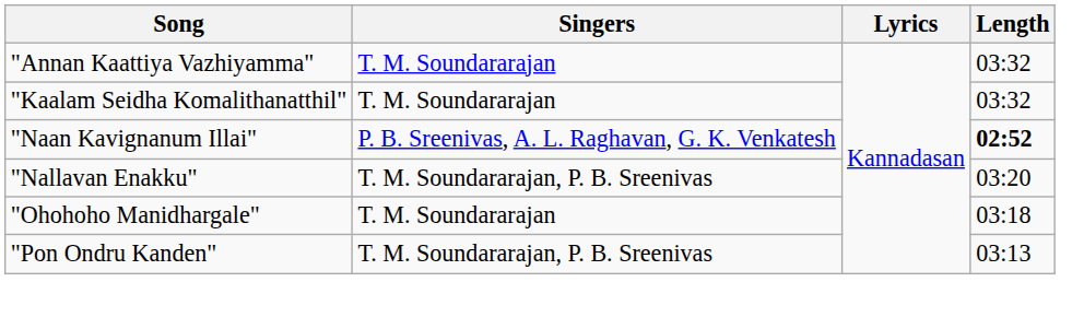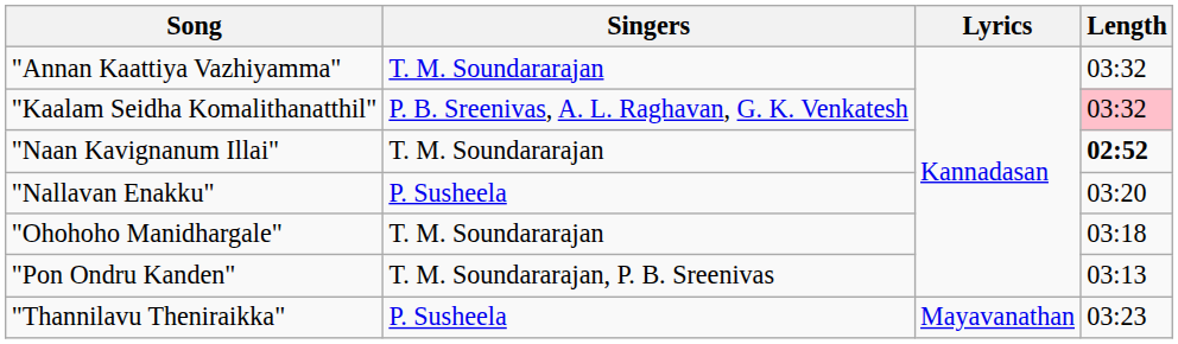"Kaalam Seidha Komalithanatthil" | Singers: T. M. Soundararajan -> P. B. Sreenivas, A. L. Raghavan, G. K. Venkatesh
"Kaalam Seidha Komalithanatthil" | Length: no background -> pink background
"Naan Kavignanum Illai" | Singers: P. B. Sreenivas, A. L. Raghavan, G. K. Venkatesh -> T. M. Soundararajan
"Nallavan Enakku" | Singers: T. M. Soundararajan, P. B. Sreenivas -> P. Susheela
+ row: "Thannilavu Theniraikka" | P. Susheela | Mayavanathan | 03:23
